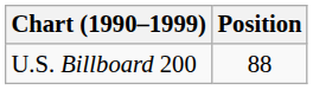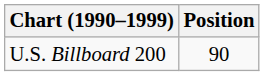U.S. Billboard 200 | Position: 88 -> 90
